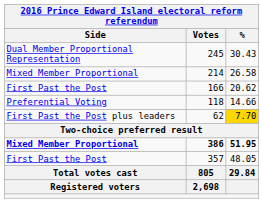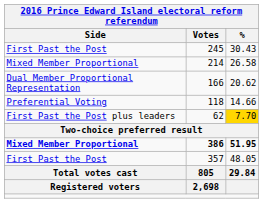245 | Side: Dual Member Proportional Representation -> First Past the Post
166 | Side: First Past the Post -> Dual Member Proportional Representation
